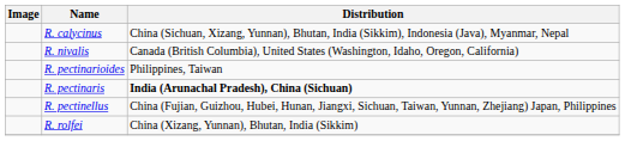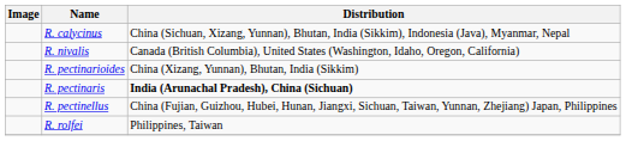R. pectinarioides | Distribution: Philippines, Taiwan -> China (Xizang, Yunnan), Bhutan, India (Sikkim)
R. rolfei | Distribution: China (Xizang, Yunnan), Bhutan, India (Sikkim) -> Philippines, Taiwan
